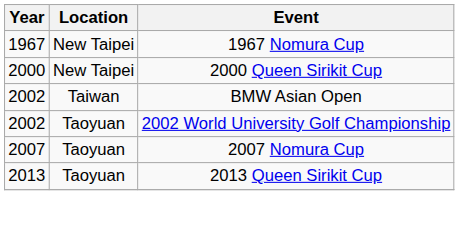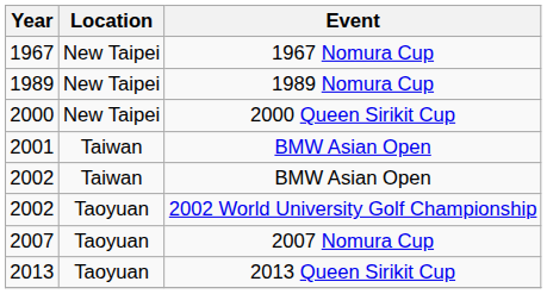+ row: 1989 | New Taipei | 1989 Nomura Cup
+ row: 2001 | Taiwan | BMW Asian Open
